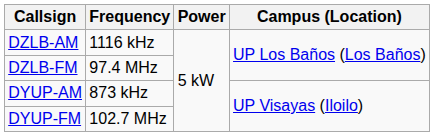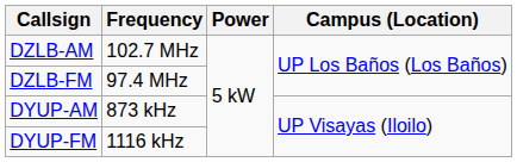DZLB-AM | Frequency: 1116 kHz -> 102.7 MHz
DYUP-FM | Frequency: 102.7 MHz -> 1116 kHz
